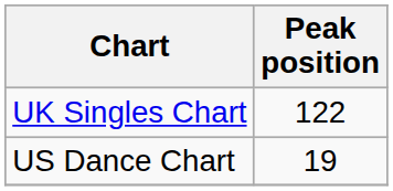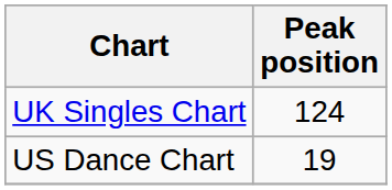UK Singles Chart | Peak position: 122 -> 124
